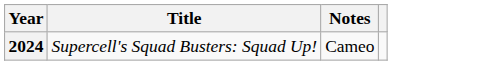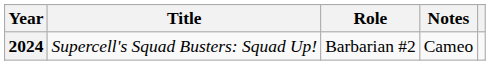+ column: Role | Barbarian #2
